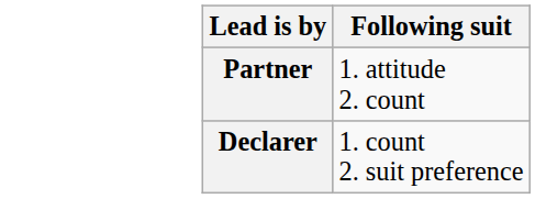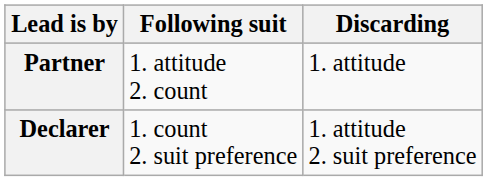+ column: Discarding | 1. attitude | 1. attitude 2. suit preference
